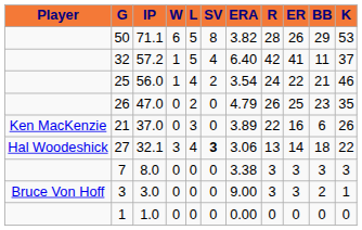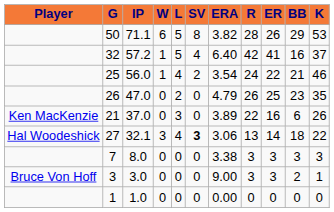32 | BB: 11 -> 16
